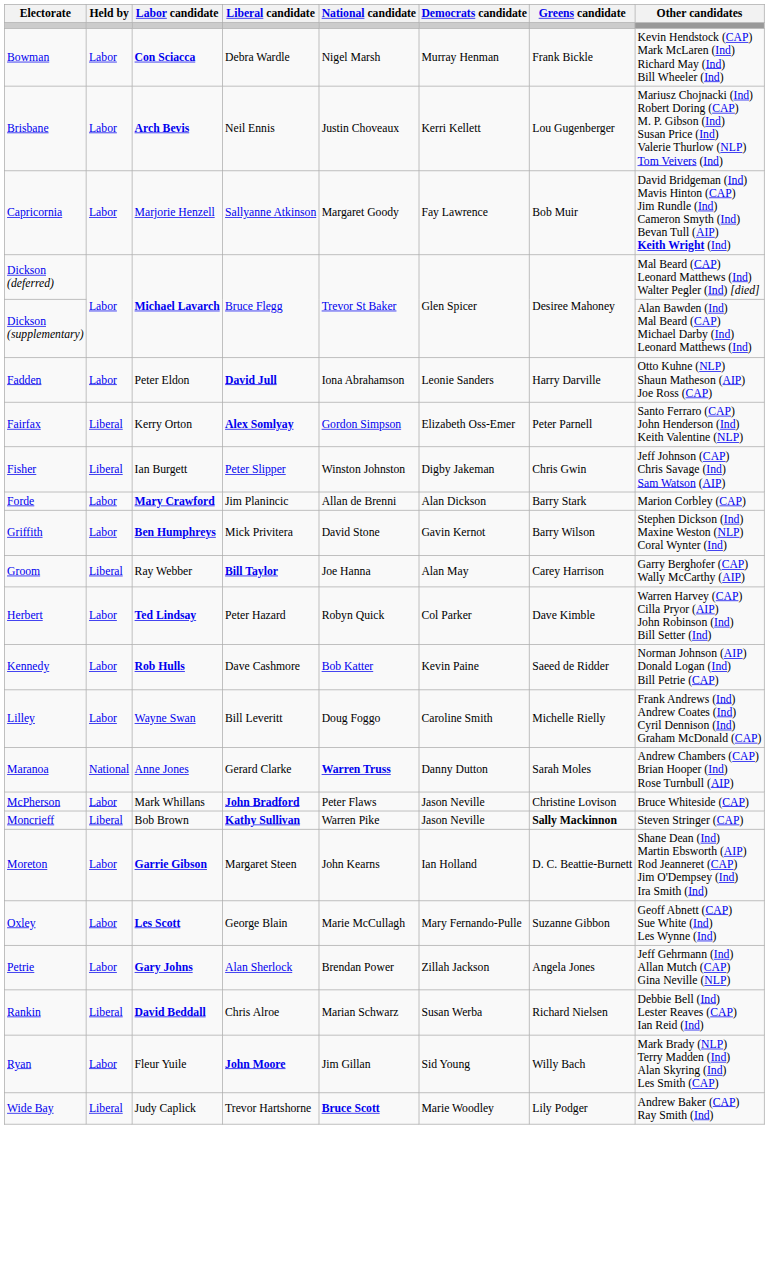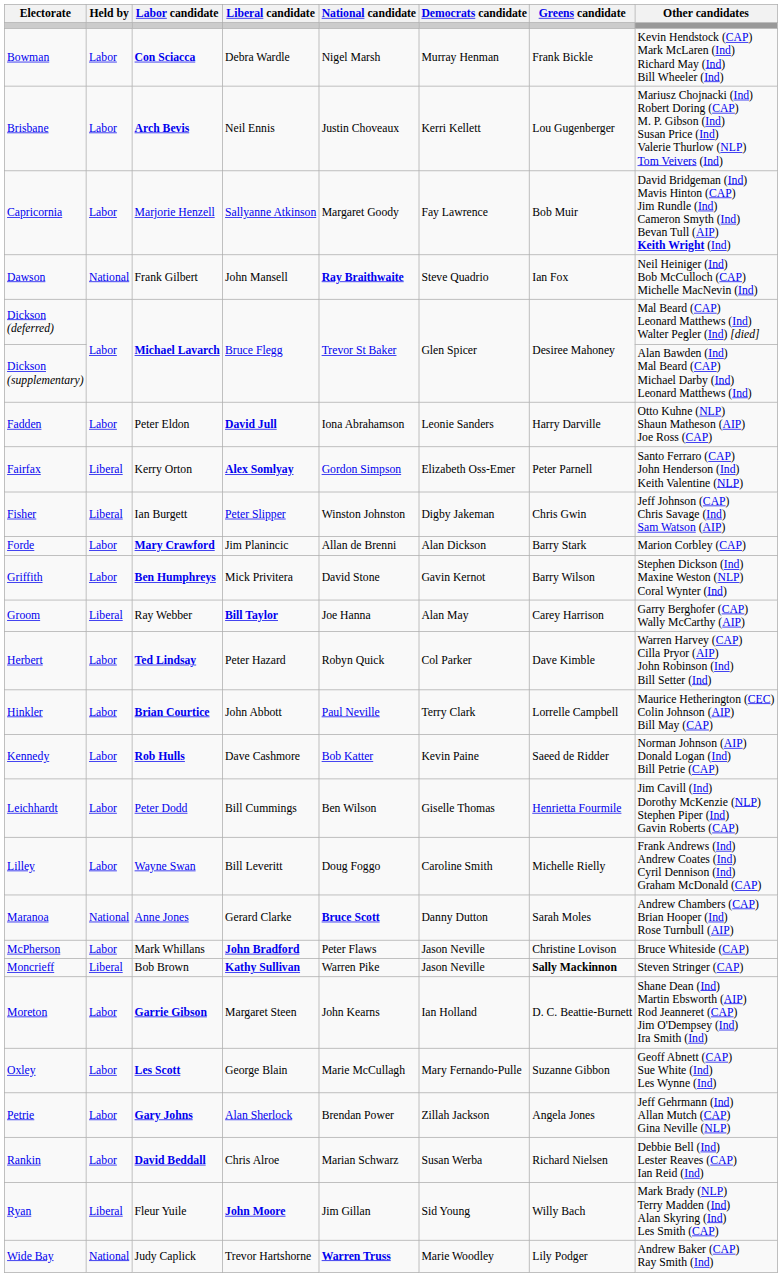+ row: Dawson | National | Frank Gilbert | John Mansell | Ray Braithwaite | Steve Quadrio | Ian Fox | Neil Heiniger (Ind) Bob McCulloch (CAP) Michelle MacNevin (Ind)
+ row: Hinkler | Labor | Brian Courtice | John Abbott | Paul Neville | Terry Clark | Lorrelle Campbell | Maurice Hetherington (CEC) Colin Johnson (AIP) Bill May (CAP)
+ row: Leichhardt | Labor | Peter Dodd | Bill Cummings | Ben Wilson | Giselle Thomas | Henrietta Fourmile | Jim Cavill (Ind) Dorothy McKenzie (NLP) Stephen Piper (Ind) Gavin Roberts (CAP)
Maranoa | National candidate: Warren Truss -> Bruce Scott
Rankin | Held by: Liberal -> Labor
Ryan | Held by: Labor -> Liberal
Wide Bay | Held by: Liberal -> National
Wide Bay | National candidate: Bruce Scott -> Warren Truss
